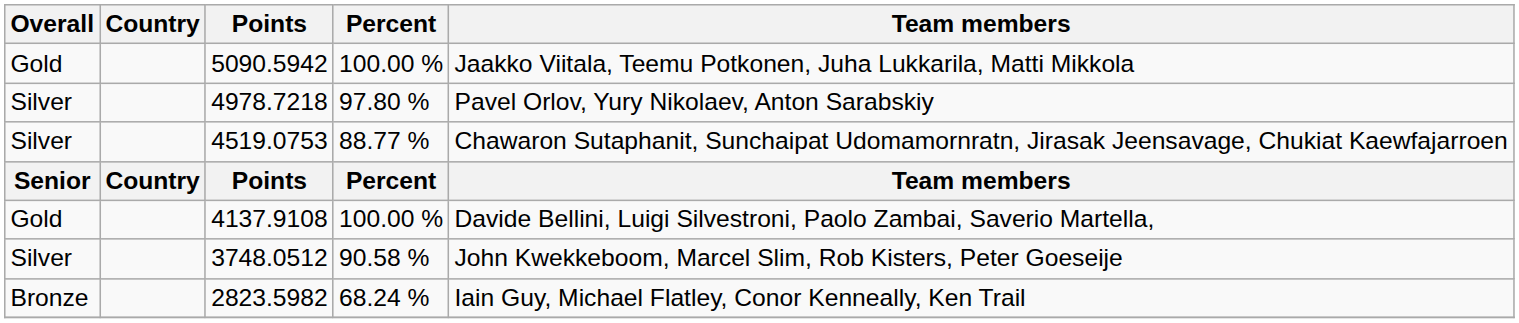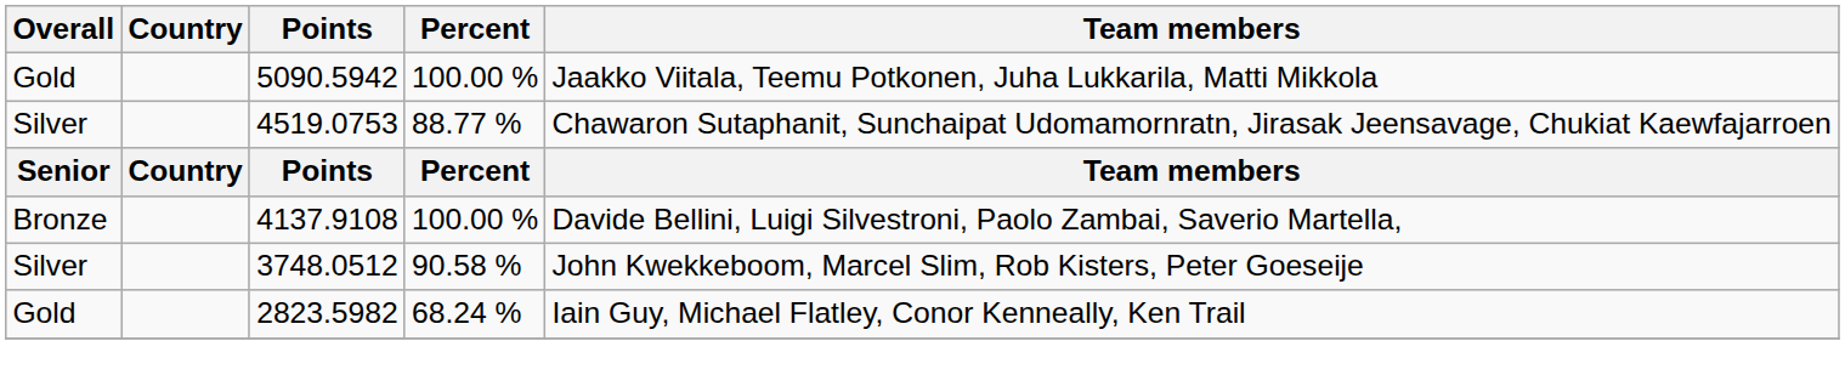- row: Silver | 4978.7218 | 97.80 % | Pavel Orlov, Yury Nikolaev, Anton Sarabskiy
4137.9108 | Overall: Gold -> Bronze
2823.5982 | Overall: Bronze -> Gold
